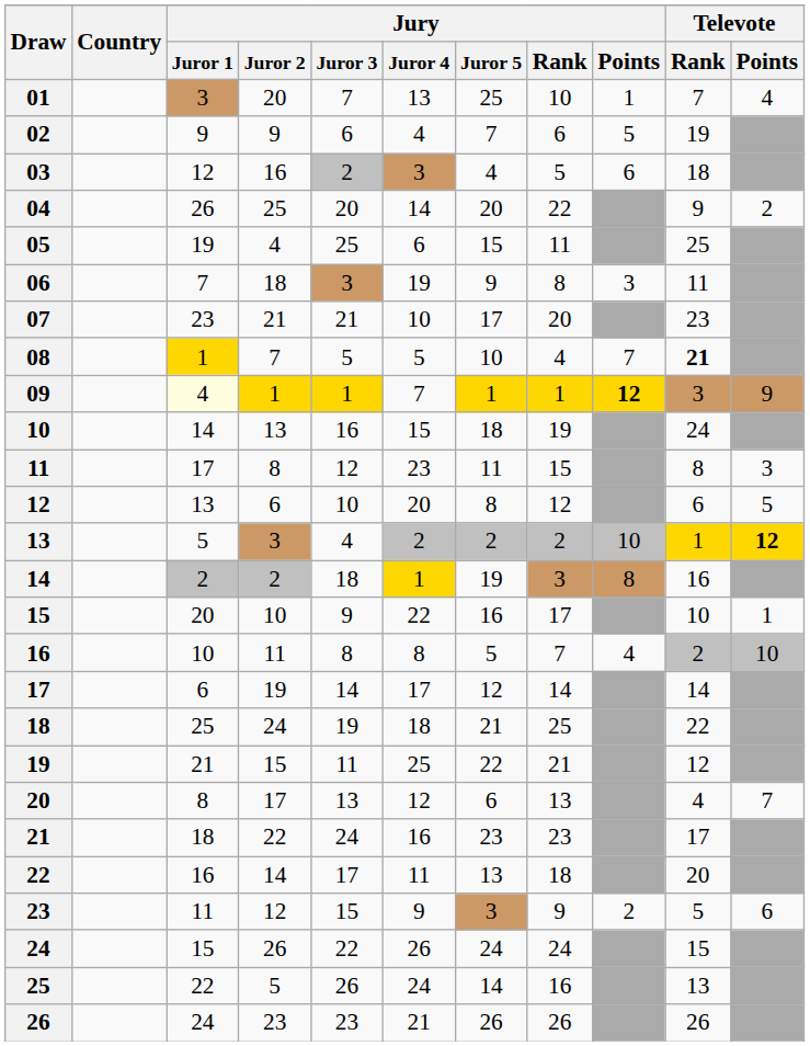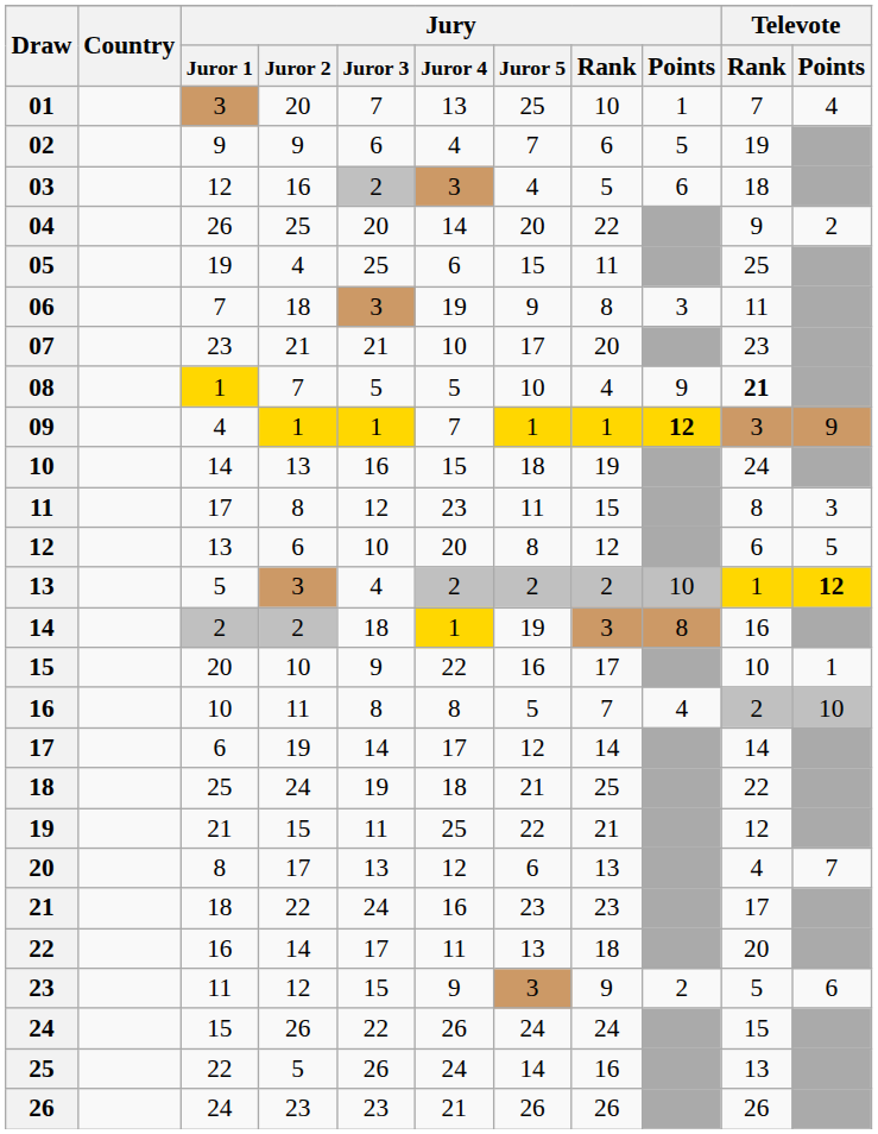08 | Jury / Points: 7 -> 9
09 | Jury / Juror 1: lightyellow background -> no background
